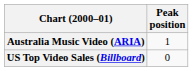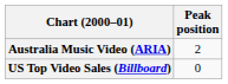Australia Music Video (ARIA) | Peak position: 1 -> 2
